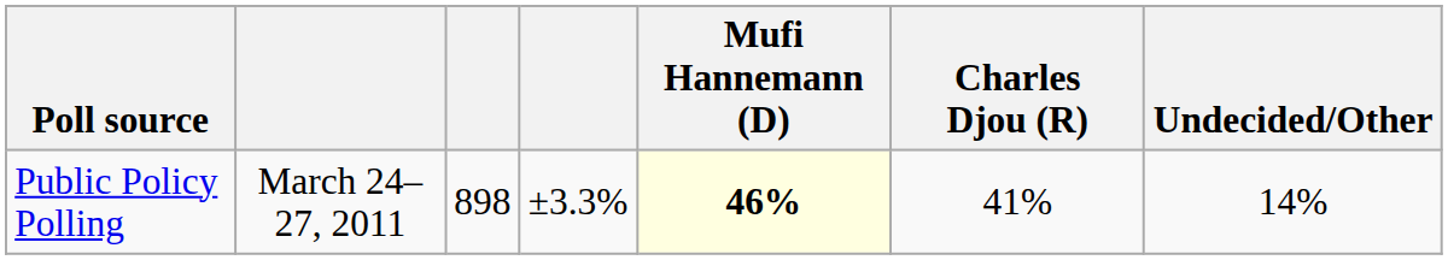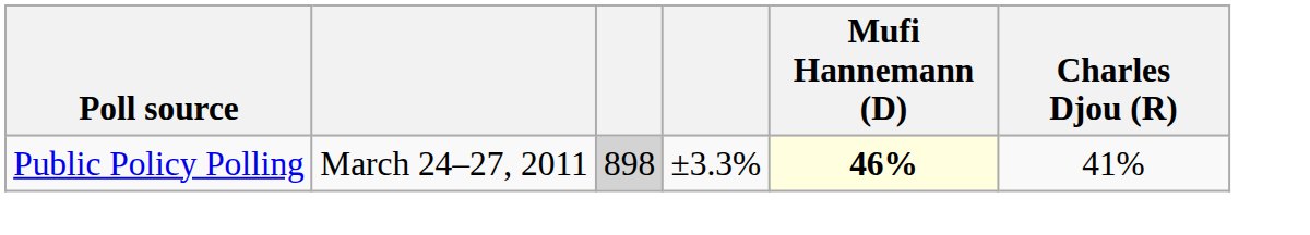- column: Undecided/Other | 14%
Public Policy Polling | column 3: no background -> lightgrey background
